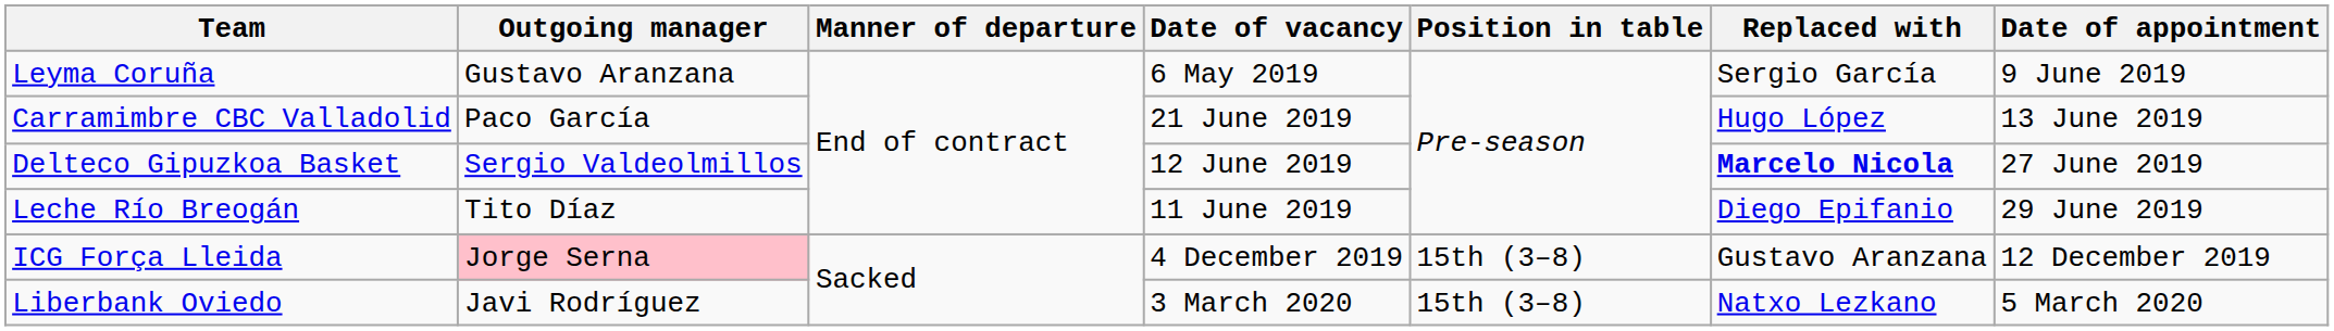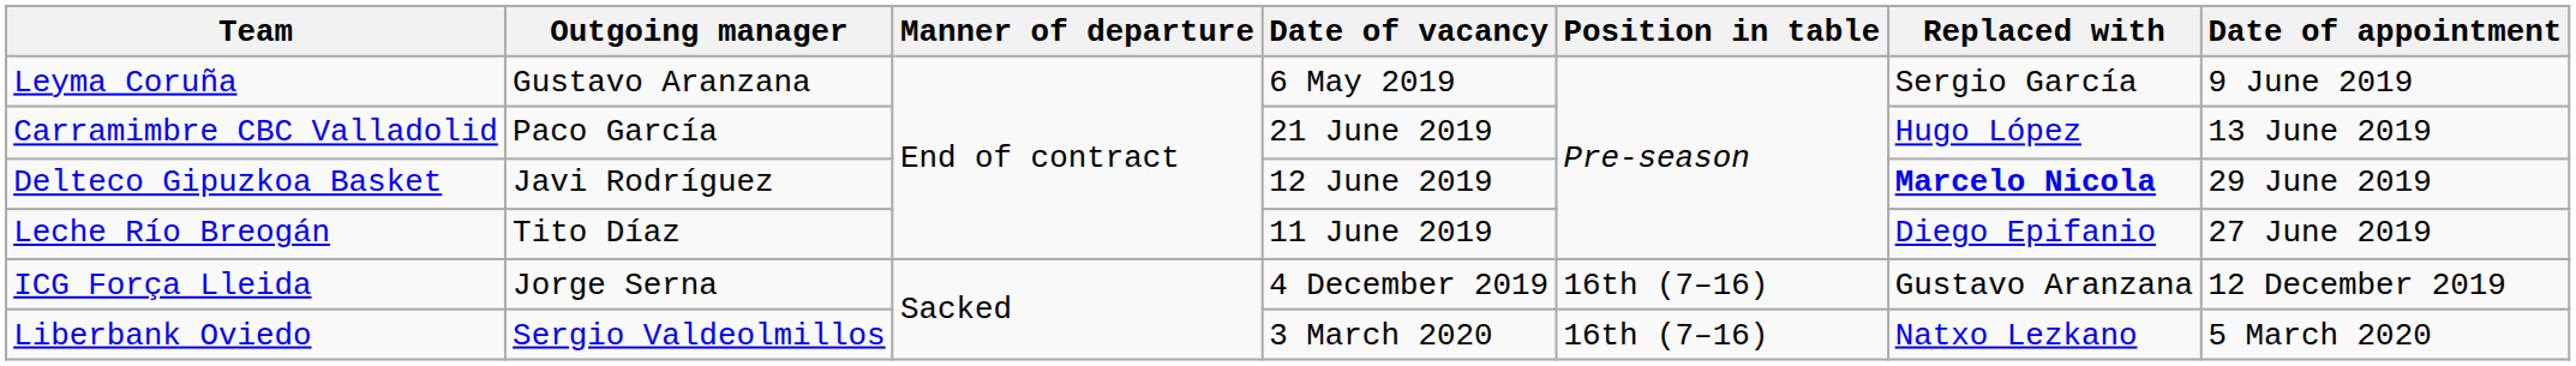Delteco Gipuzkoa Basket | Outgoing manager: Sergio Valdeolmillos -> Javi Rodríguez
Delteco Gipuzkoa Basket | Date of appointment: 27 June 2019 -> 29 June 2019
Leche Río Breogán | Date of appointment: 29 June 2019 -> 27 June 2019
ICG Força Lleida | Outgoing manager: pink background -> no background
ICG Força Lleida | Position in table: 15th (3–8) -> 16th (7–16)
Liberbank Oviedo | Outgoing manager: Javi Rodríguez -> Sergio Valdeolmillos
Liberbank Oviedo | Position in table: 15th (3–8) -> 16th (7–16)
